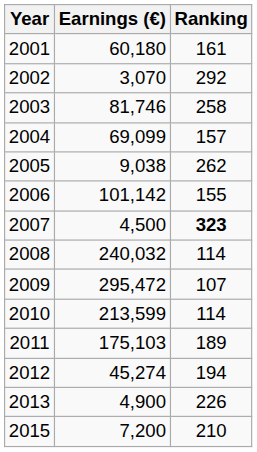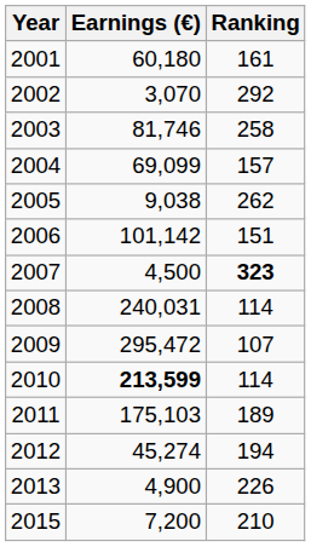2006 | Ranking: 155 -> 151
2008 | Earnings (€): 240,032 -> 240,031
2010 | Earnings (€): normal -> bold
